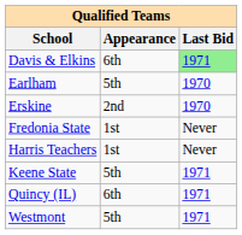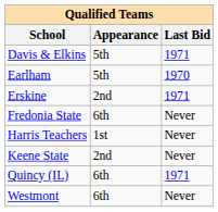Davis & Elkins | Appearance: 6th -> 5th
Davis & Elkins | Last Bid: lightgreen background -> no background
Erskine | Last Bid: 1970 -> 1971
Fredonia State | Appearance: 1st -> 6th
Keene State | Appearance: 5th -> 2nd
Keene State | Last Bid: 1971 -> Never
Westmont | Appearance: 5th -> 6th
Westmont | Last Bid: 1971 -> Never
